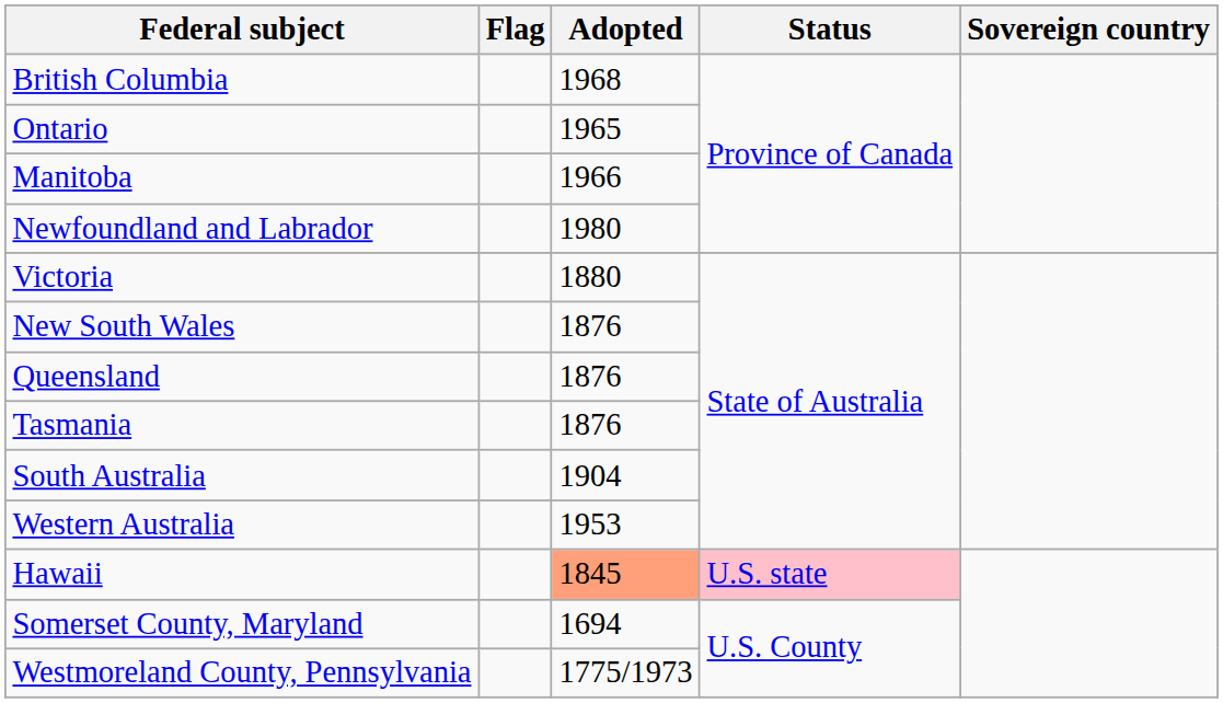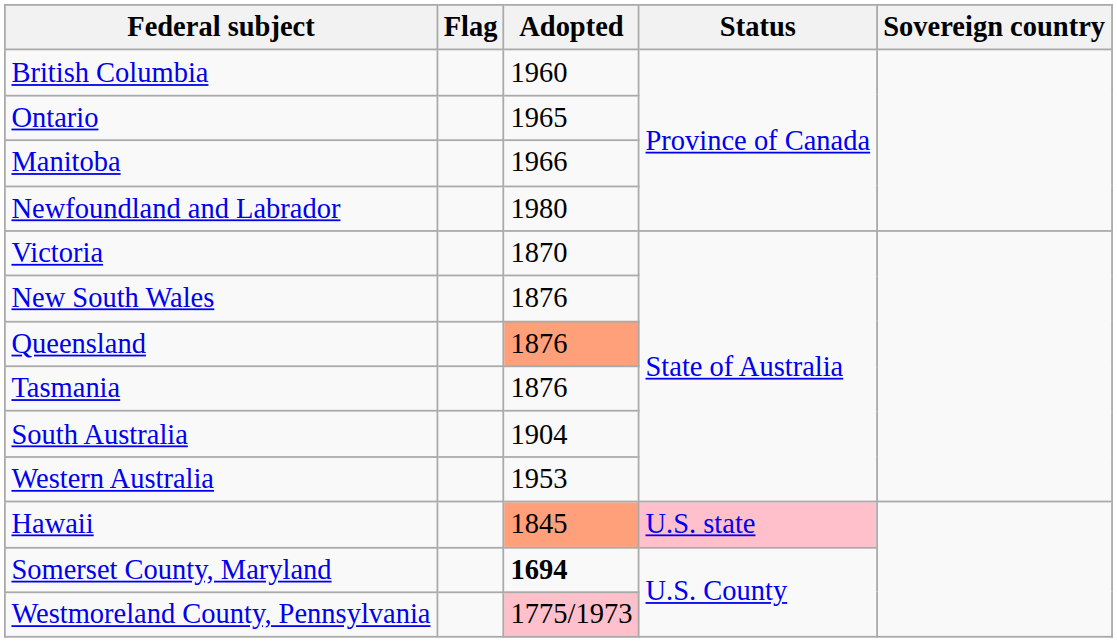British Columbia | Adopted: 1968 -> 1960
Victoria | Adopted: 1880 -> 1870
Queensland | Adopted: no background -> lightsalmon background
Somerset County, Maryland | Adopted: normal -> bold
Westmoreland County, Pennsylvania | Adopted: no background -> pink background
